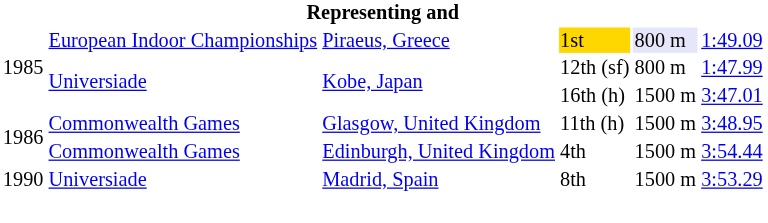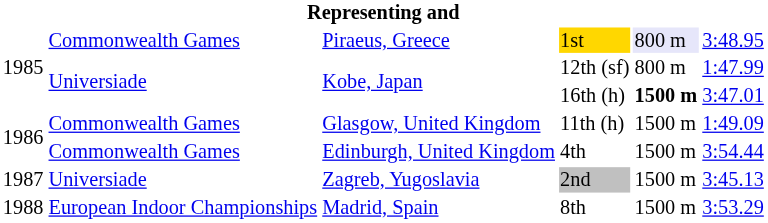1st | column 2: European Indoor Championships -> Commonwealth Games
1st | column 6: 1:49.09 -> 3:48.95
16th (h) | column 5: normal -> bold
11th (h) | column 6: 3:48.95 -> 1:49.09
+ row: 1987 | Universiade | Zagreb, Yugoslavia | 2nd | 1500 m | 3:45.13
8th | column 1: 1990 -> 1988
8th | column 2: Universiade -> European Indoor Championships
